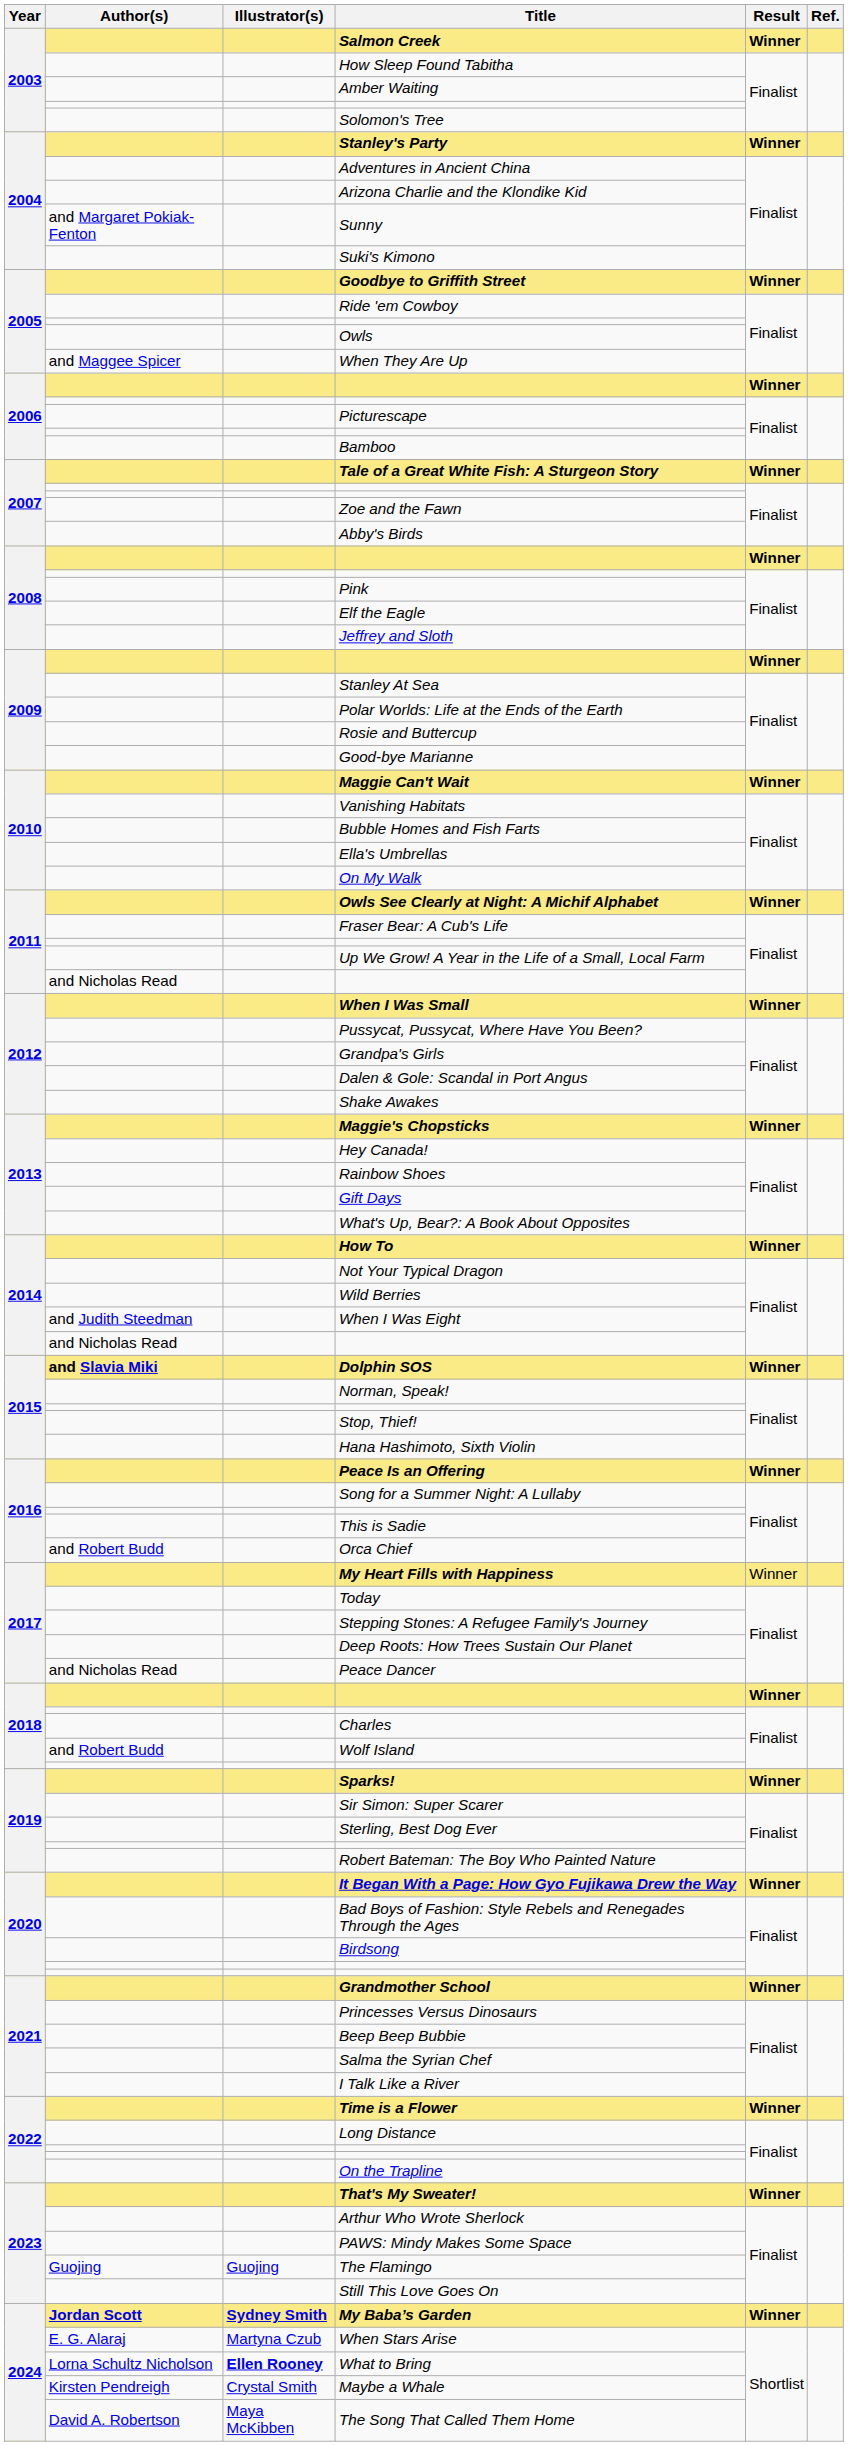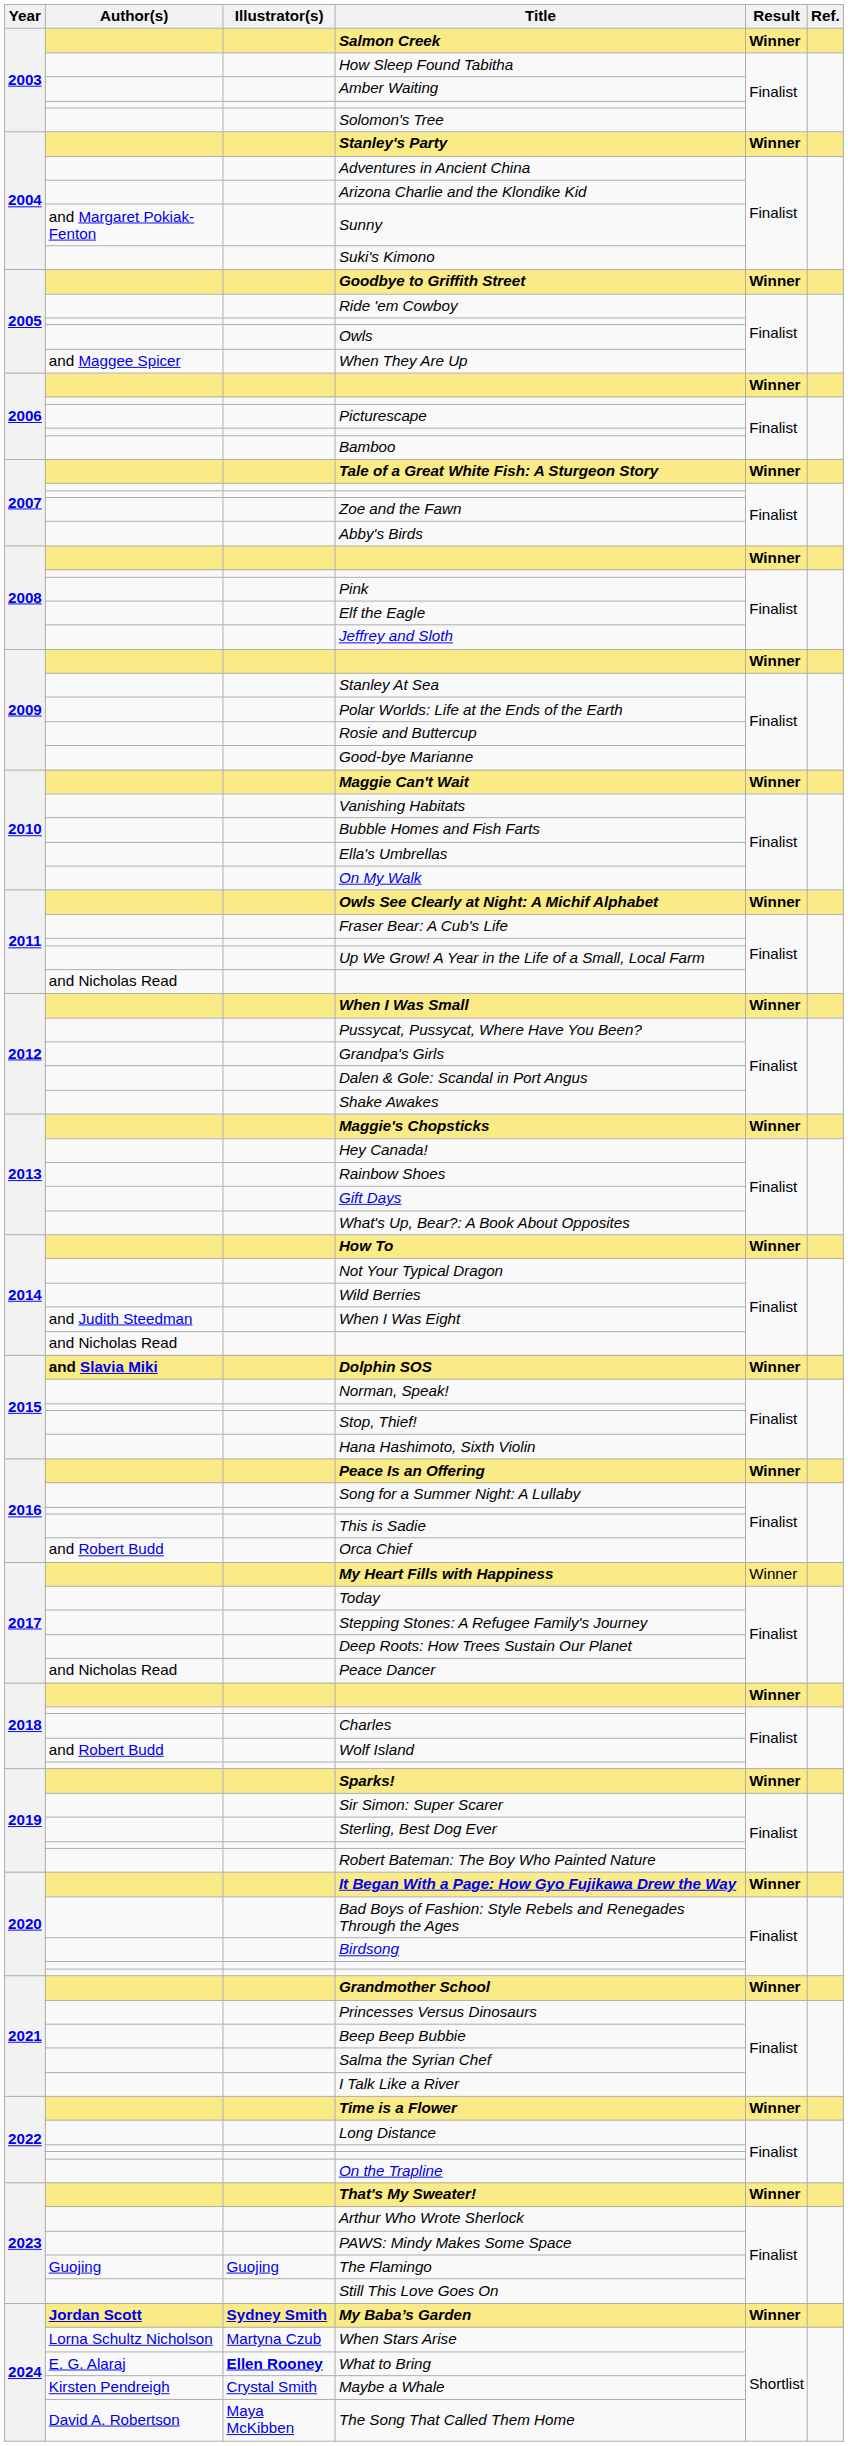When Stars Arise | Author(s): E. G. Alaraj -> Lorna Schultz Nicholson
What to Bring | Author(s): Lorna Schultz Nicholson -> E. G. Alaraj
